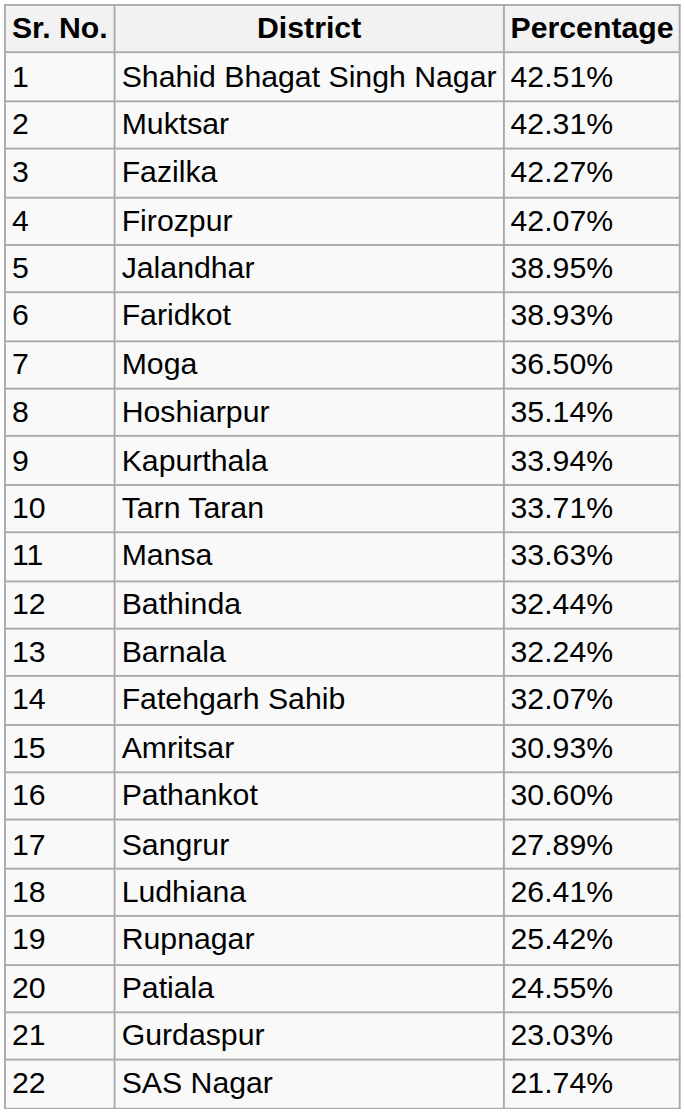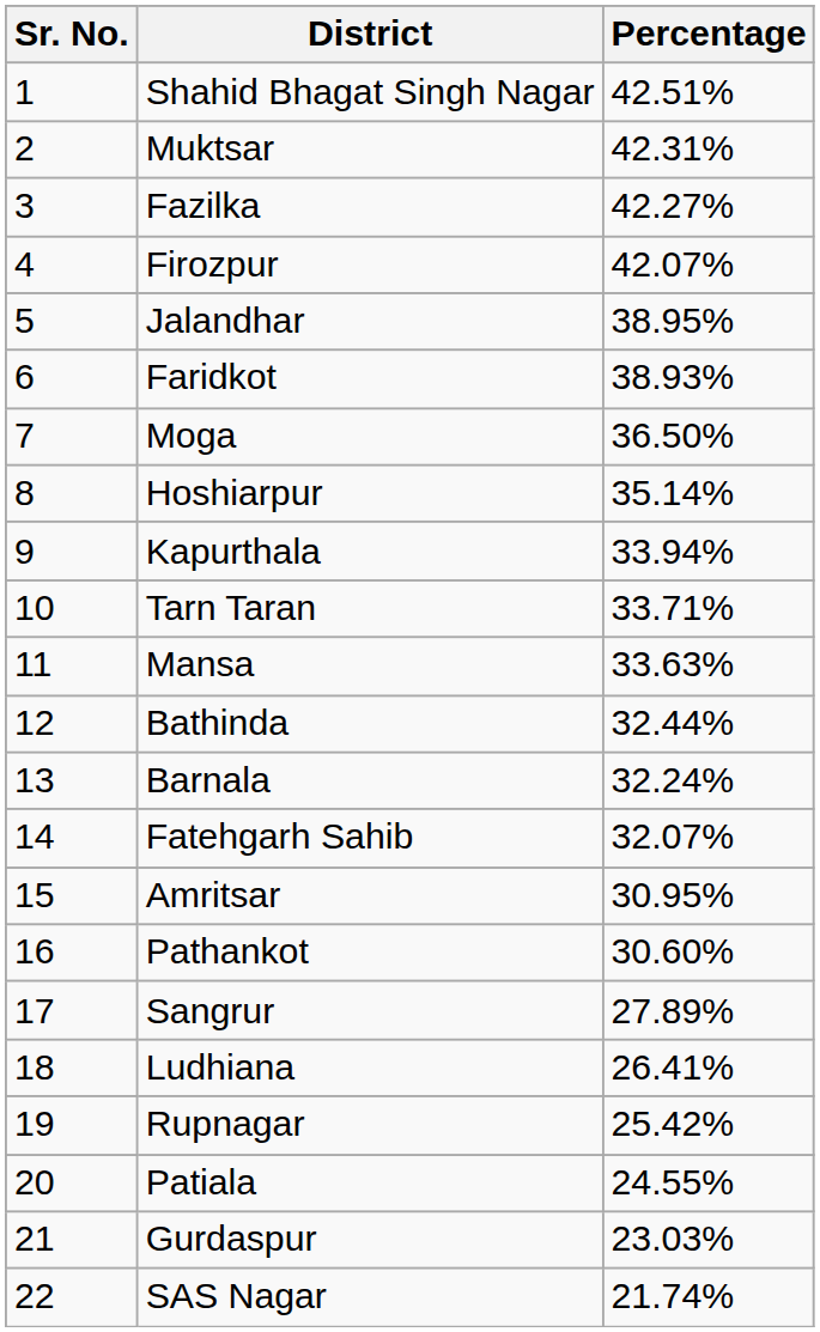Amritsar | Percentage: 30.93% -> 30.95%
